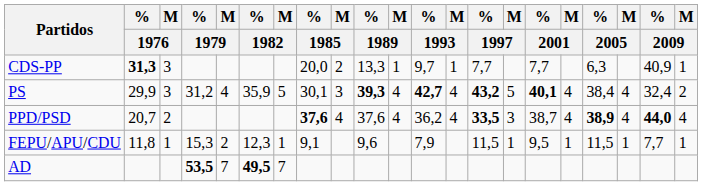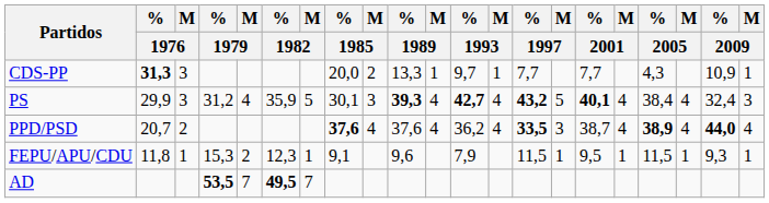CDS-PP | % / 2005: 6,3 -> 4,3
CDS-PP | % / 2009: 40,9 -> 10,9
PS | M / 2009: 2 -> 3
FEPU/APU/CDU | % / 2009: 7,7 -> 9,3
